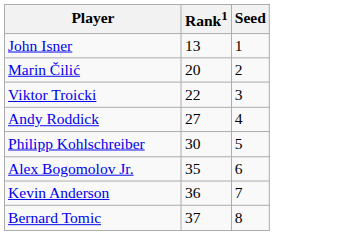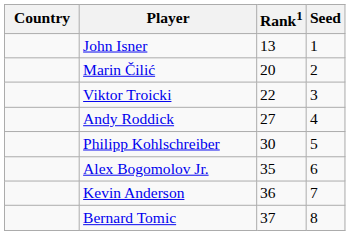+ column: Country
